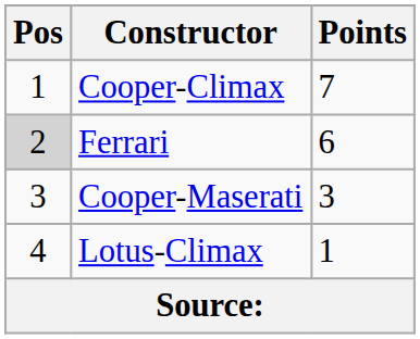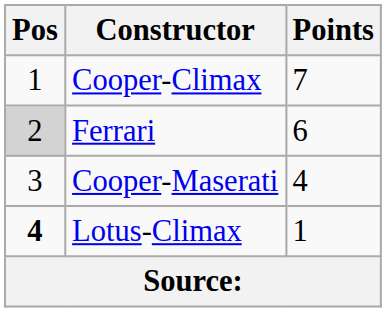Cooper-Maserati | Points: 3 -> 4
Lotus-Climax | Pos: normal -> bold
